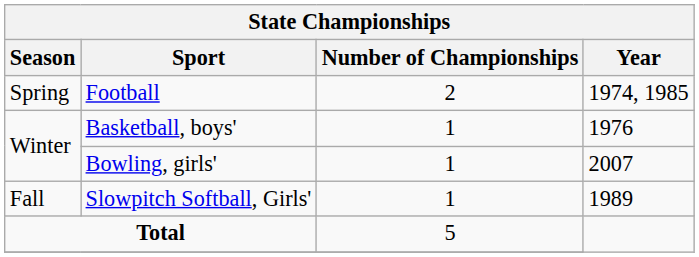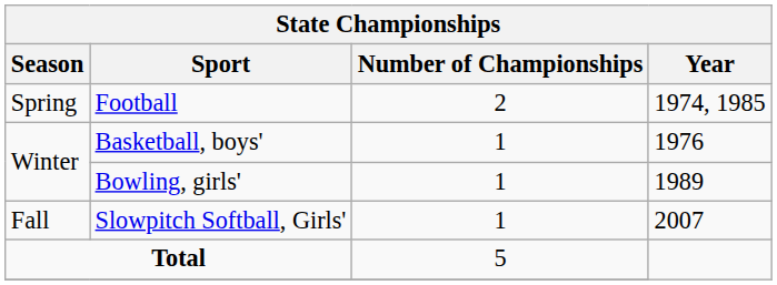Bowling, girls' | Year: 2007 -> 1989
Slowpitch Softball, Girls' | Year: 1989 -> 2007
